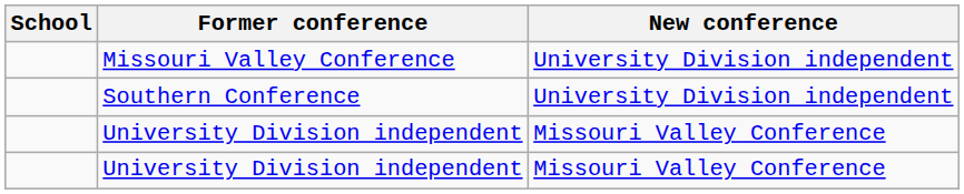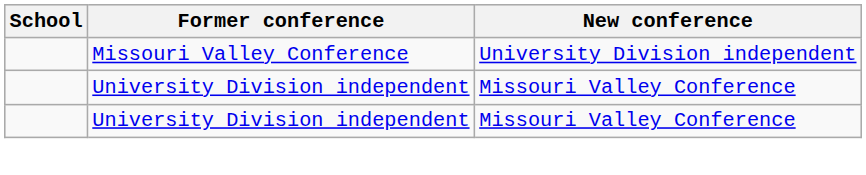- row: Southern Conference | University Division independent
